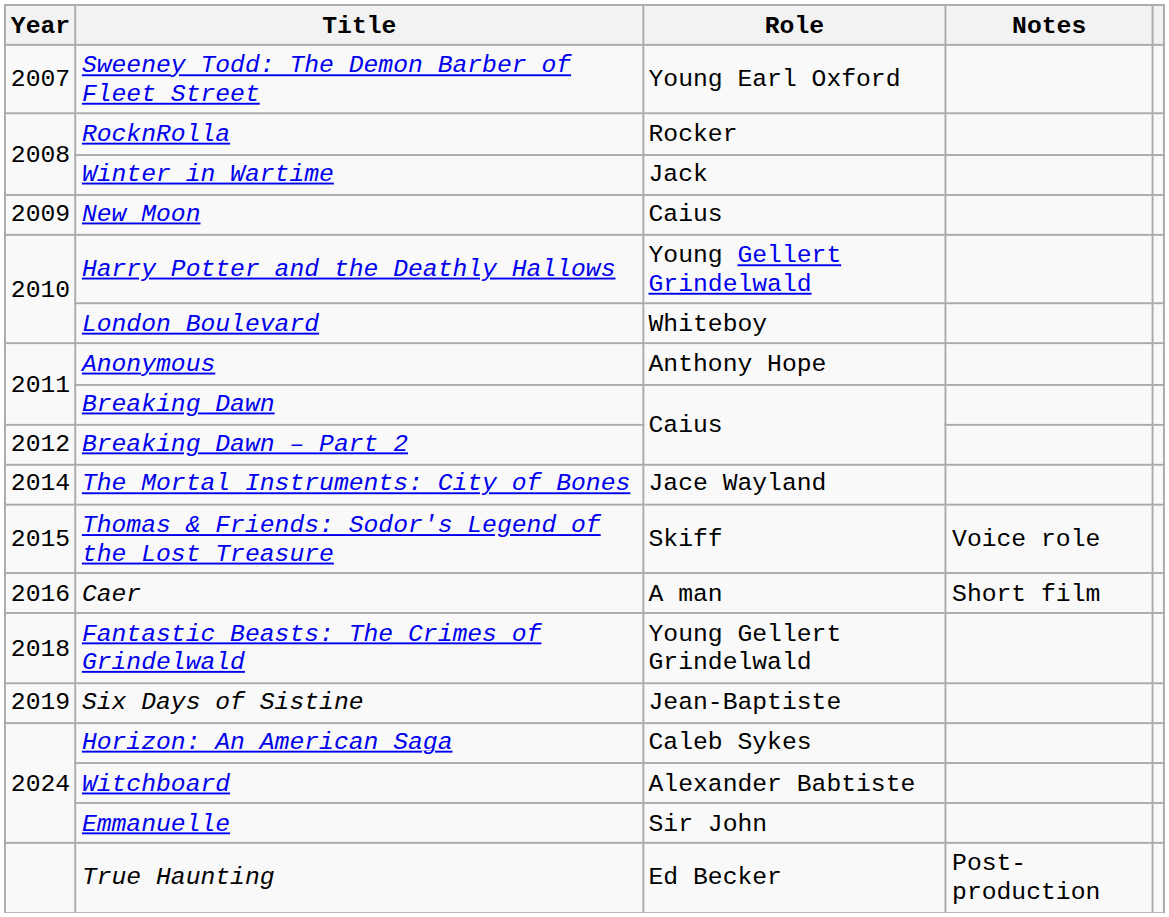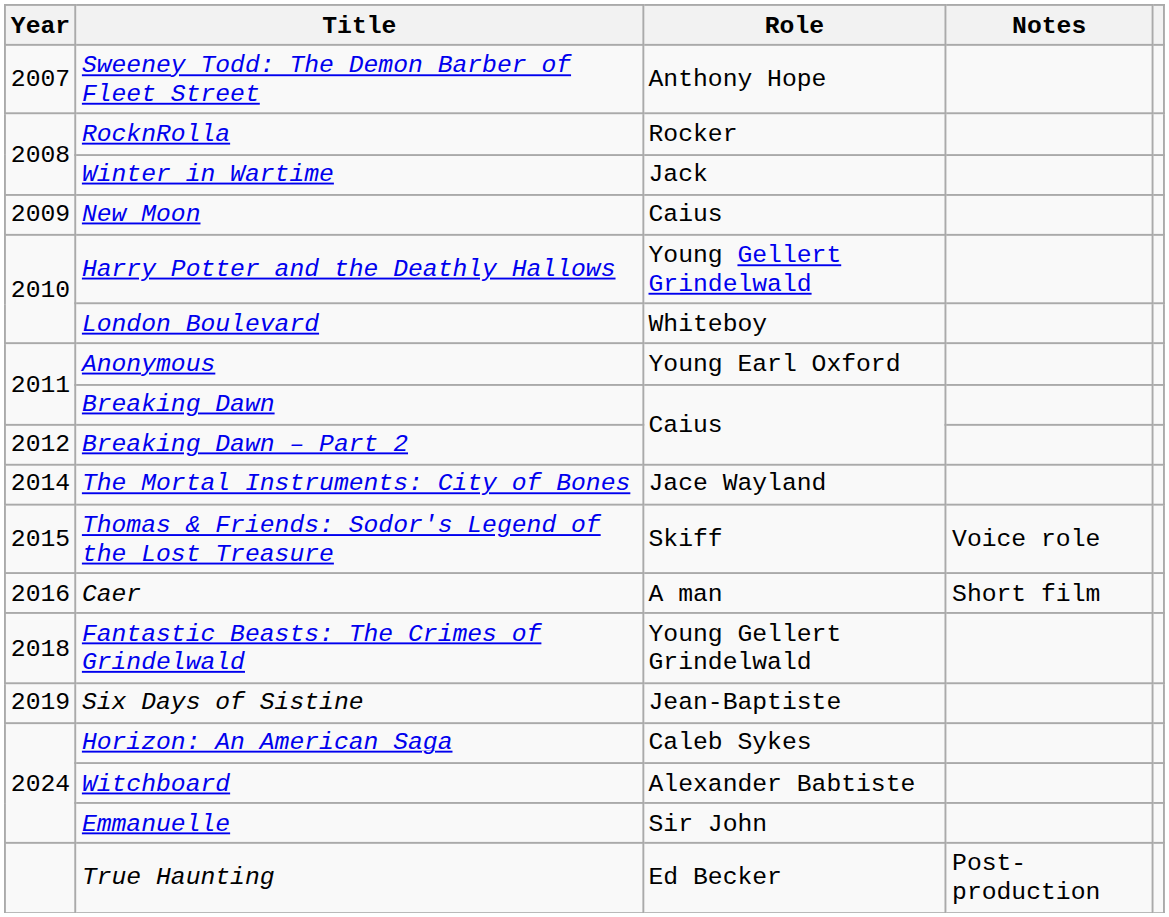Sweeney Todd: The Demon Barber of Fleet Street | Role: Young Earl Oxford -> Anthony Hope
Anonymous | Role: Anthony Hope -> Young Earl Oxford
